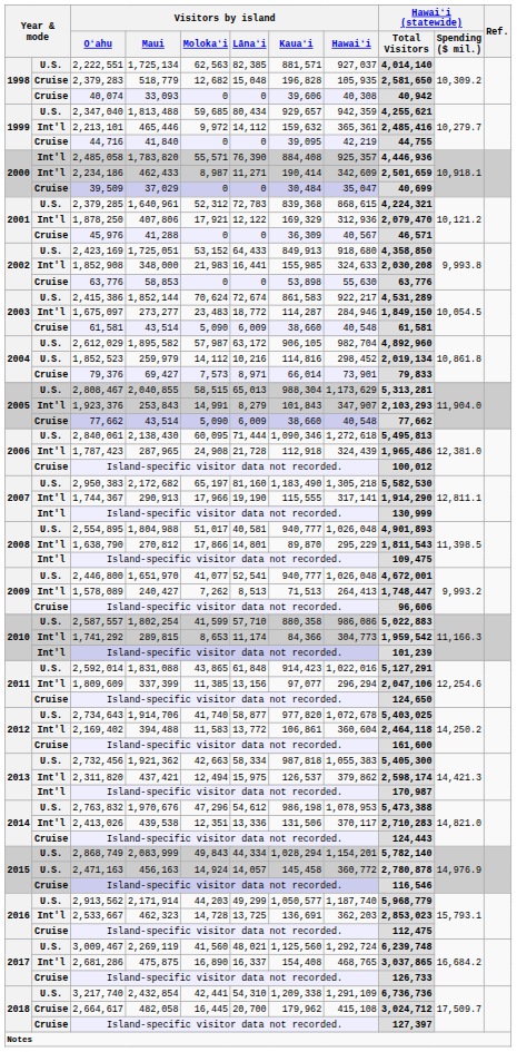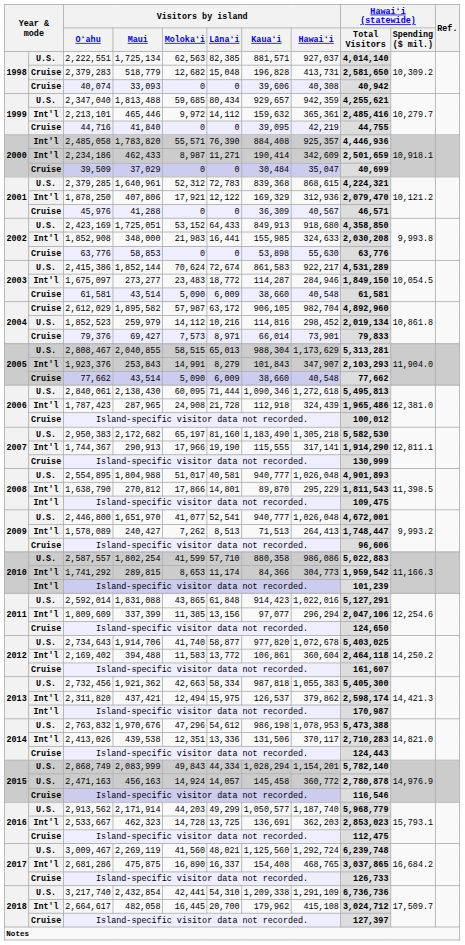2,379,283 | Visitors by island / Hawaiʻi: 105,935 -> 413,731
2,612,029 | column 2: U.S. -> Cruise
2007 / Island-specific visitor data not recorded. | column 2: Int'l -> Cruise
2012 / Island-specific visitor data not recorded. | Hawaiʻi (statewide) / Total Visitors: 161,600 -> 161,607
2,664,617 | column 2: Cruise -> Int'l
